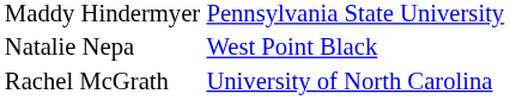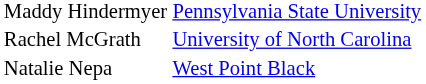rows swapped: Rachel McGrath <-> Natalie Nepa
